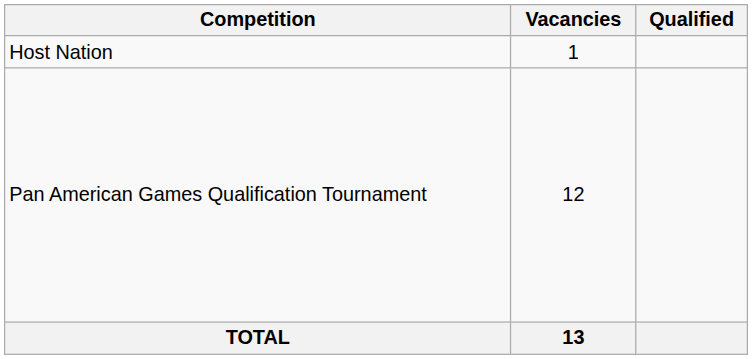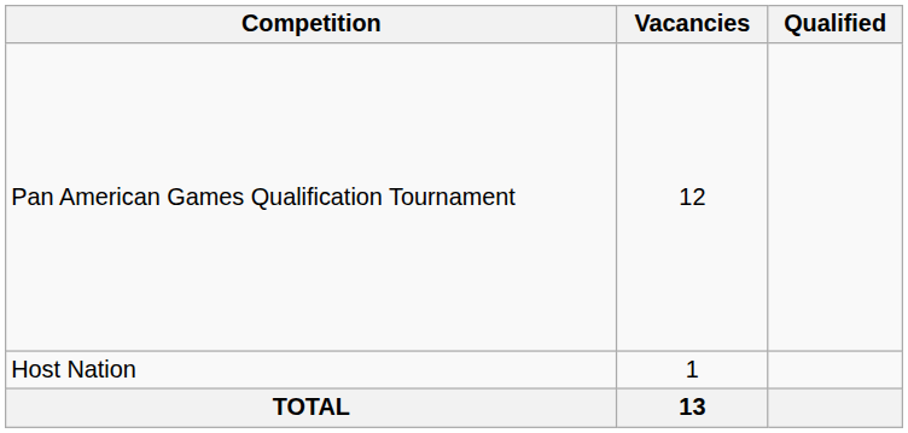rows swapped: Host Nation <-> Pan American Games Qualification Tournament
